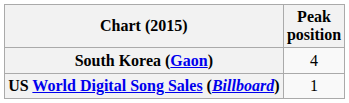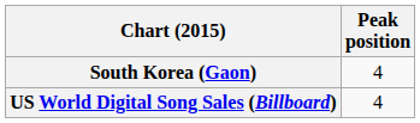US World Digital Song Sales (Billboard) | Peak position: 1 -> 4
